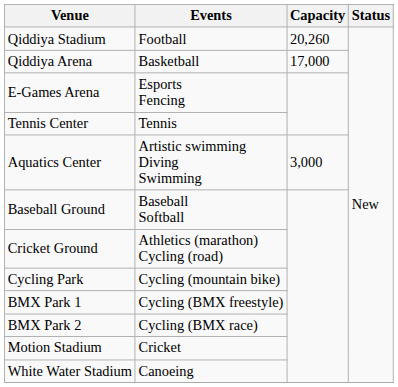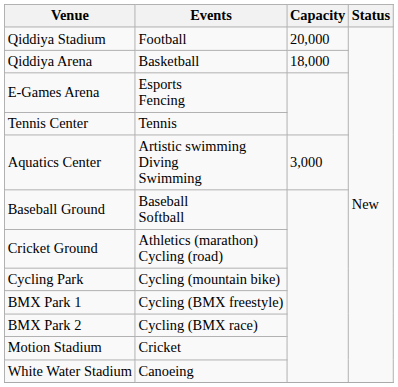Qiddiya Stadium | Capacity: 20,260 -> 20,000
Qiddiya Arena | Capacity: 17,000 -> 18,000
